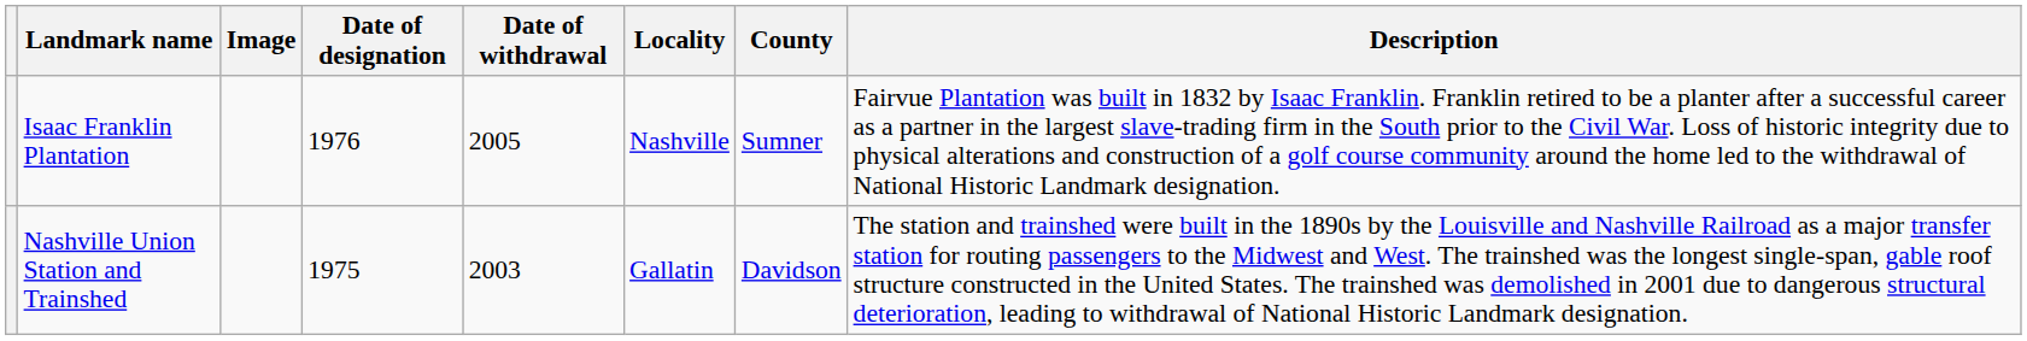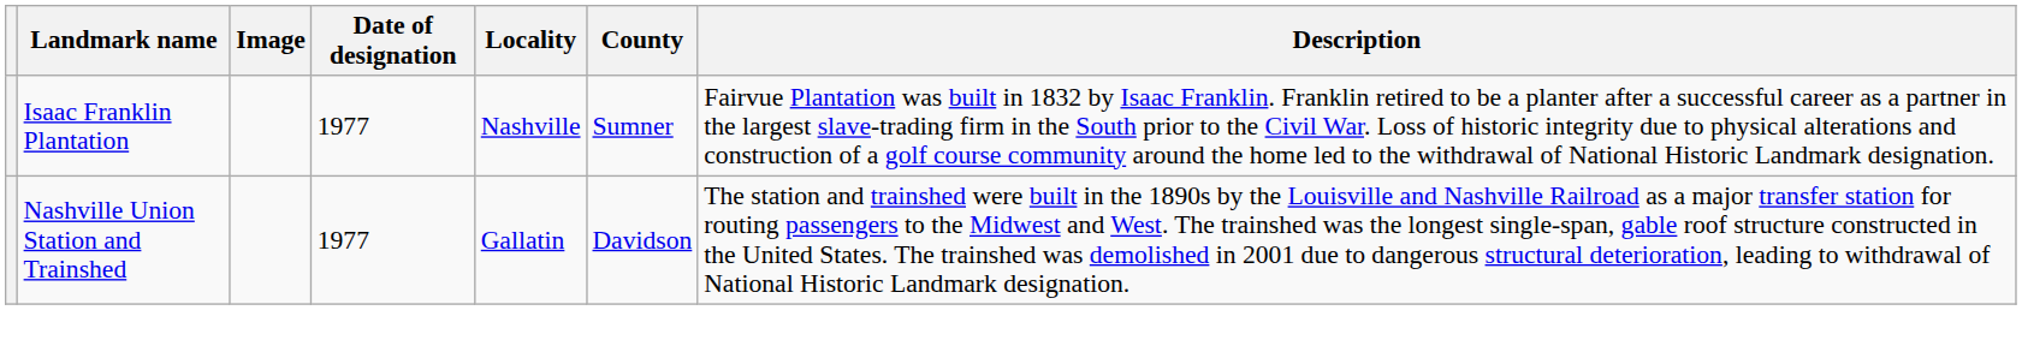- column: Date of withdrawal | 2005 | 2003
Isaac Franklin Plantation | Date of designation: 1976 -> 1977
Nashville Union Station and Trainshed | Date of designation: 1975 -> 1977
